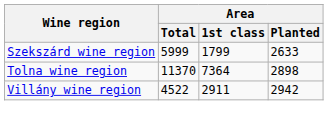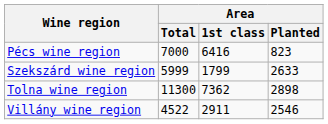+ row: Pécs wine region | 7000 | 6416 | 823
Tolna wine region | Area / Total: 11370 -> 11300
Tolna wine region | Area / 1st class: 7364 -> 7362
Villány wine region | Area / Planted: 2942 -> 2546
